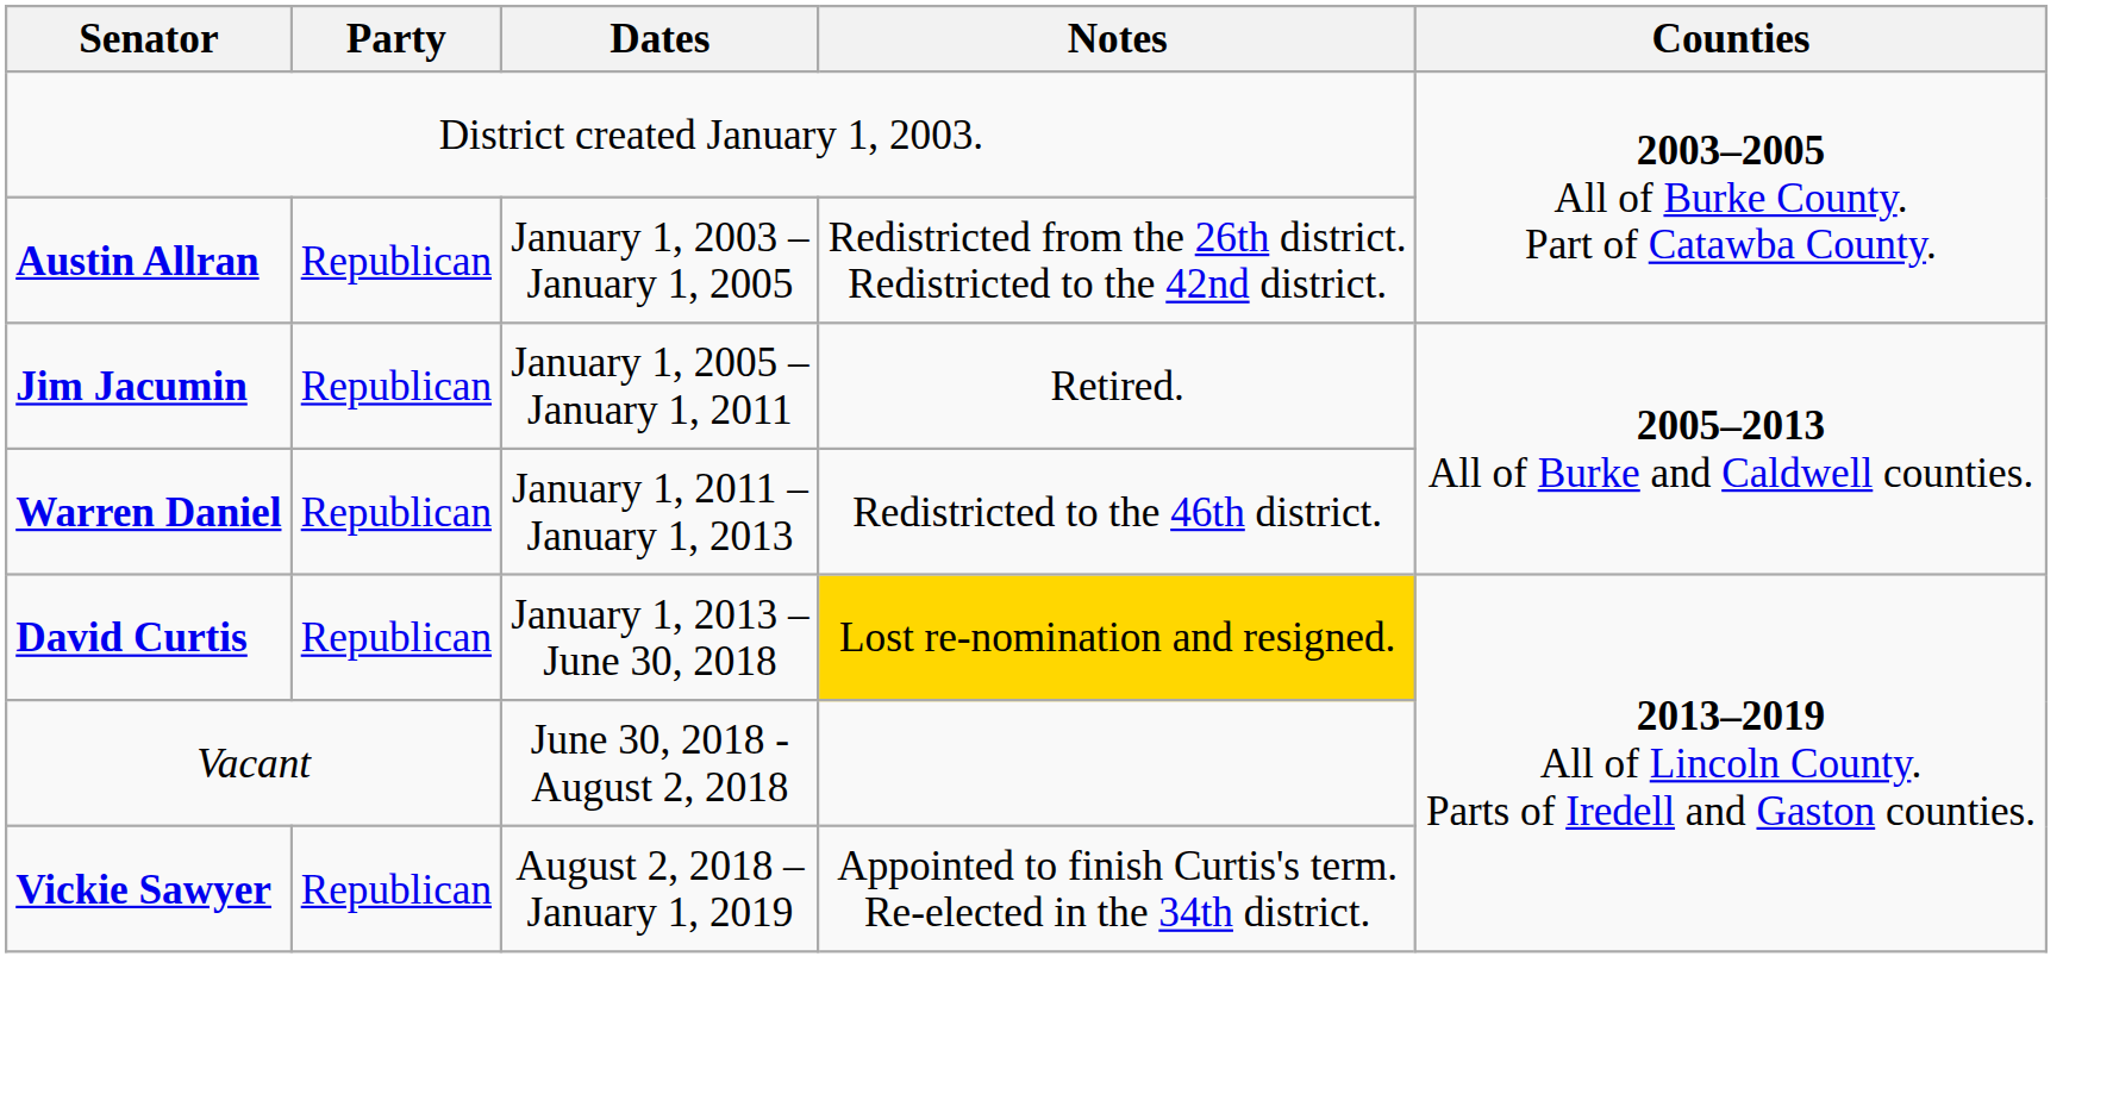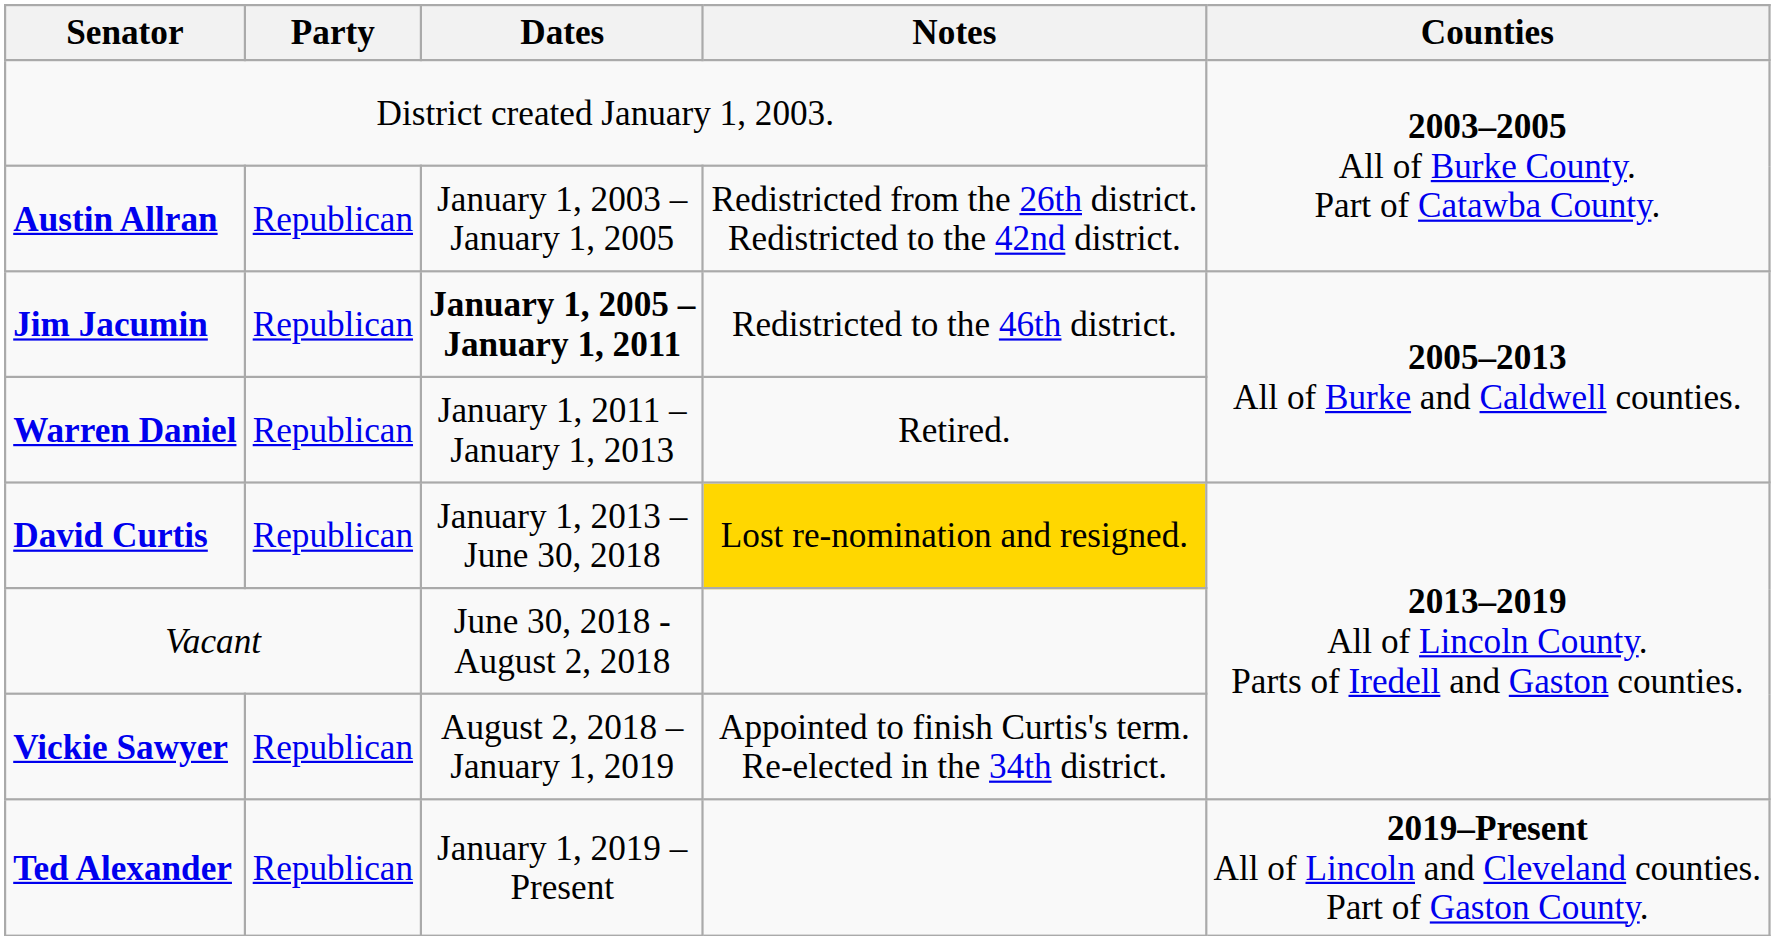Jim Jacumin | Dates: normal -> bold
Jim Jacumin | Notes: Retired. -> Redistricted to the 46th district.
Warren Daniel | Notes: Redistricted to the 46th district. -> Retired.
+ row: Ted Alexander | Republican | January 1, 2019 – Present | 2019–Present All of Lincoln and Cleveland counties. Part of Gaston County.
